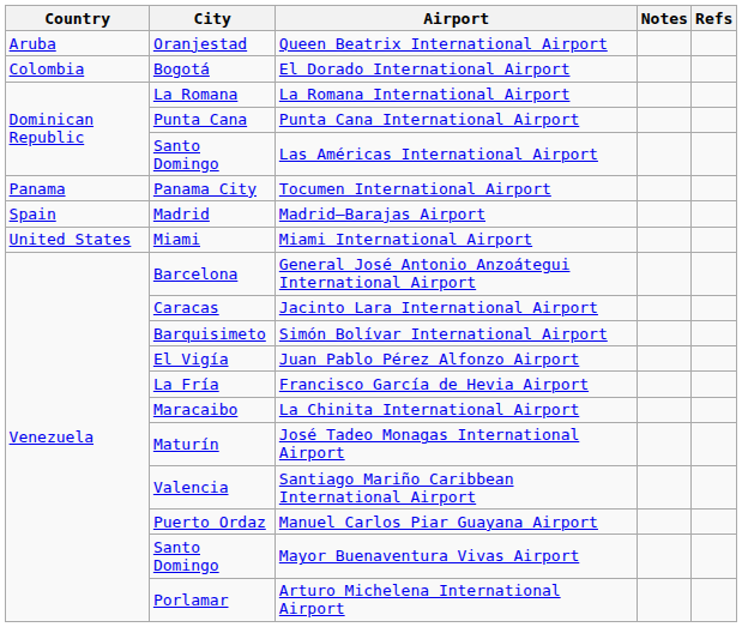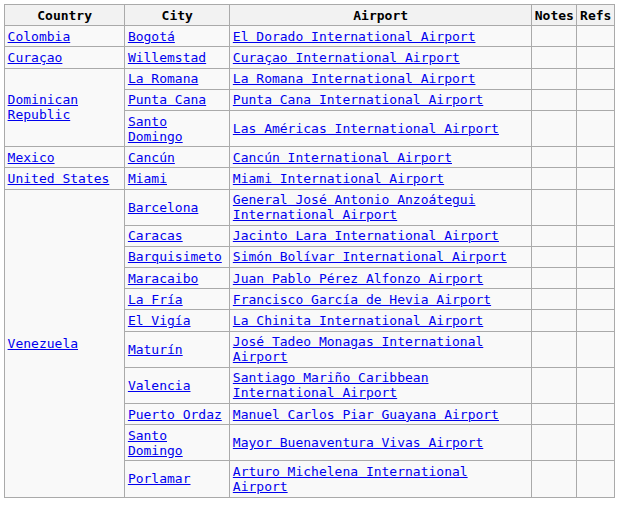- row: Aruba | Oranjestad | Queen Beatrix International Airport
+ row: Curaçao | Willemstad | Curaçao International Airport
+ row: Mexico | Cancún | Cancún International Airport
- row: Panama | Panama City | Tocumen International Airport
- row: Spain | Madrid | Madrid–Barajas Airport
Juan Pablo Pérez Alfonzo Airport | City: El Vigía -> Maracaibo
La Chinita International Airport | City: Maracaibo -> El Vigía
